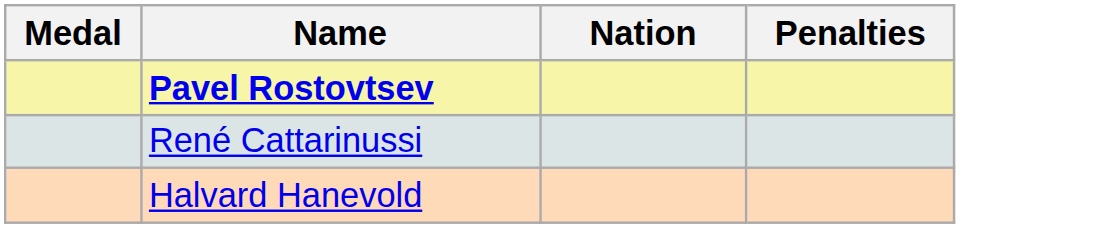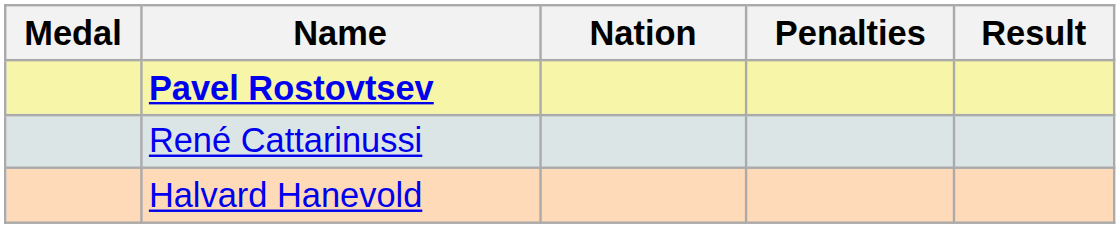+ column: Result
